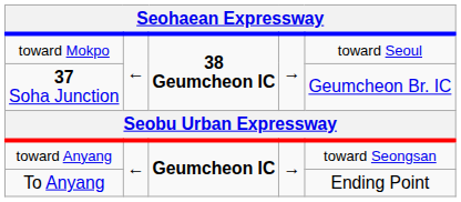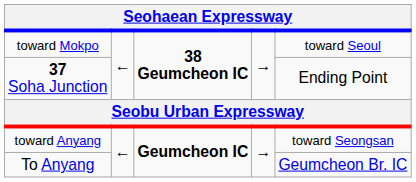37 Soha Junction | column 5: Geumcheon Br. IC -> Ending Point
To Anyang | column 5: Ending Point -> Geumcheon Br. IC
